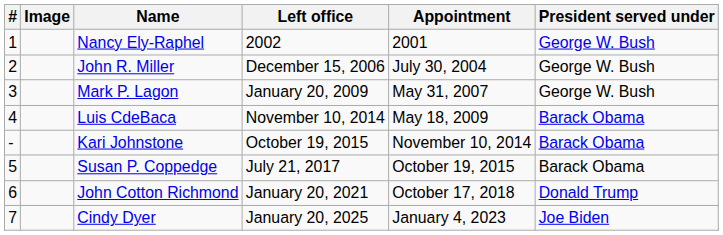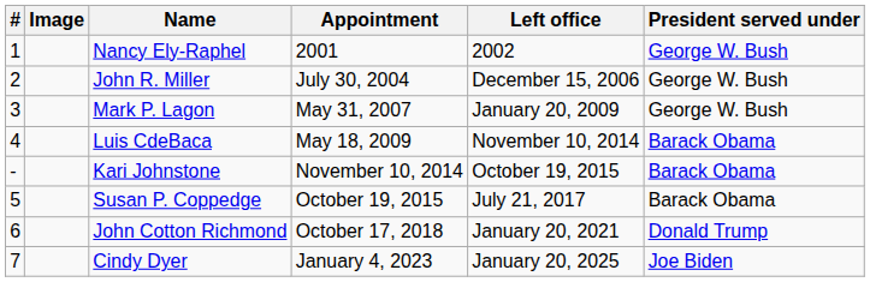columns swapped: Appointment <-> Left office
